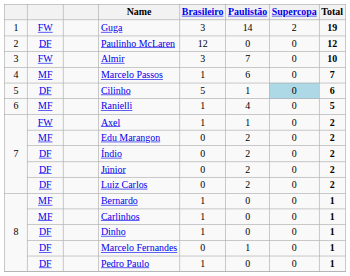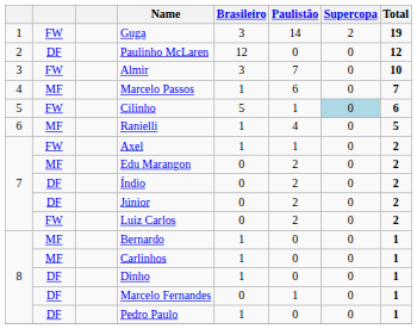Cilinho | column 2: DF -> FW
Luiz Carlos | column 2: DF -> FW
